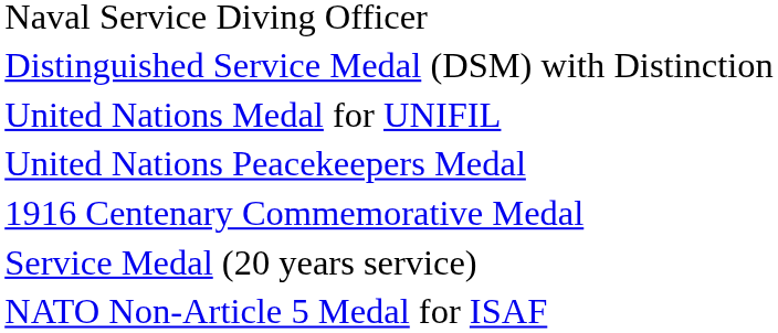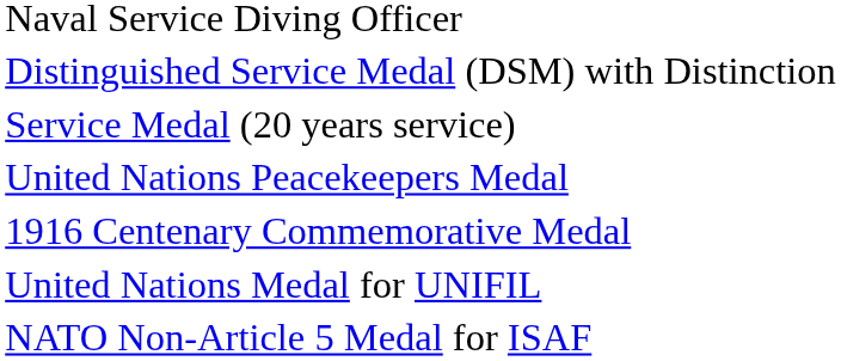rows swapped: Service Medal (20 years service) <-> United Nations Medal for UNIFIL
